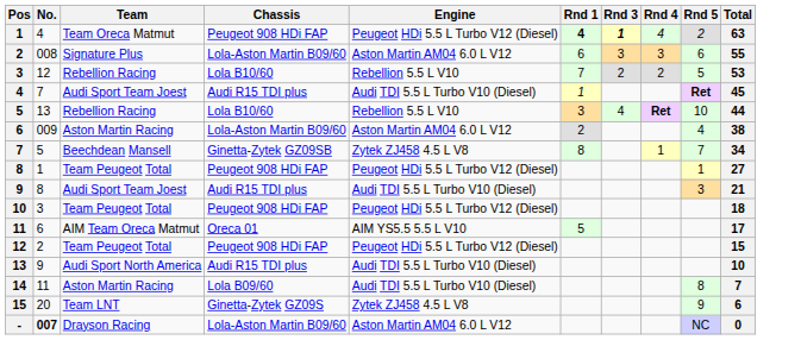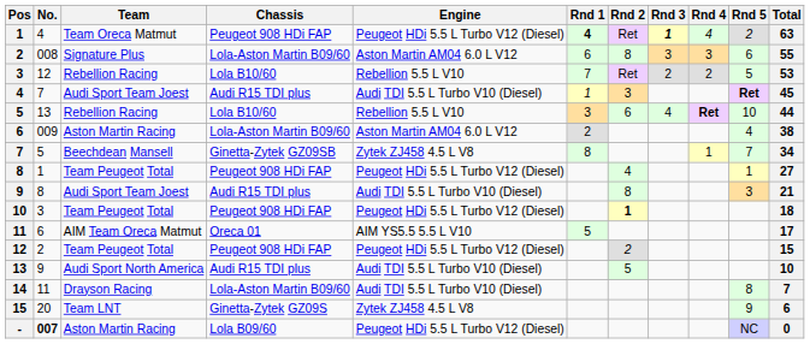+ column: Rnd 2 | Ret | 8 | Ret | 3 | 6 | 4 | 8 | 1 | 2 | 5
14 | Team: Aston Martin Racing -> Drayson Racing
14 | Chassis: Lola B09/60 -> Lola-Aston Martin B09/60
- | Team: Drayson Racing -> Aston Martin Racing
- | Chassis: Lola-Aston Martin B09/60 -> Lola B09/60
- | Engine: Aston Martin AM04 6.0 L V12 -> Peugeot HDi 5.5 L Turbo V12 (Diesel)
